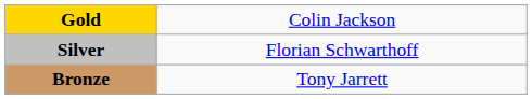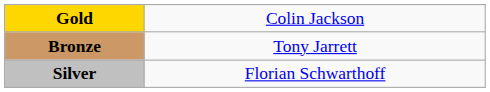rows swapped: Silver <-> Bronze
